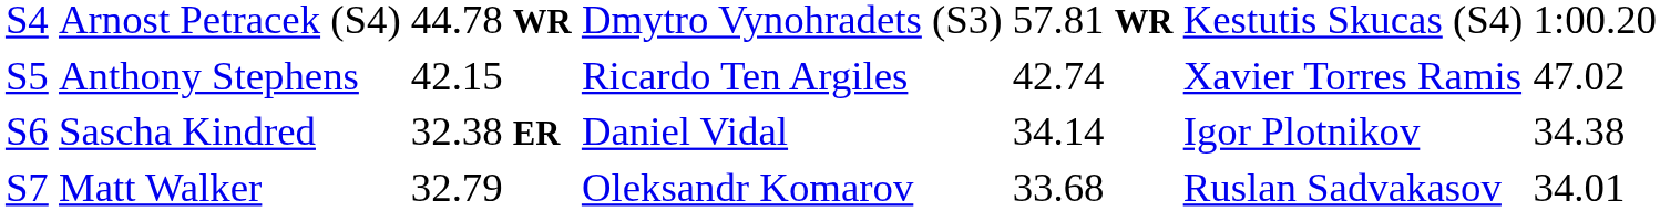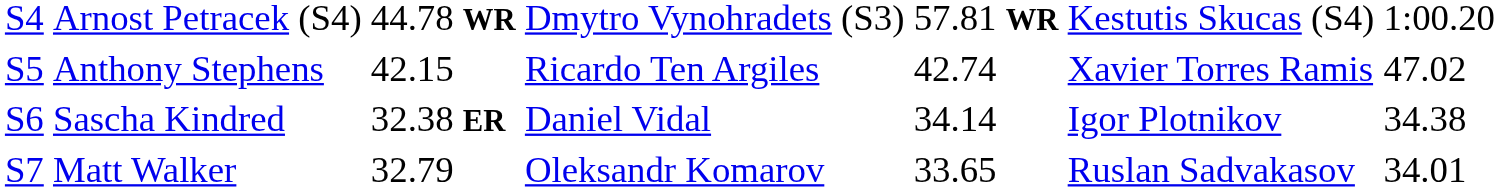Matt Walker | column 5: 33.68 -> 33.65
